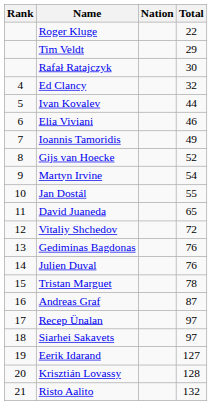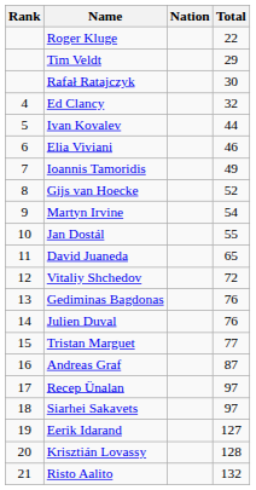Tristan Marguet | Total: 78 -> 77
